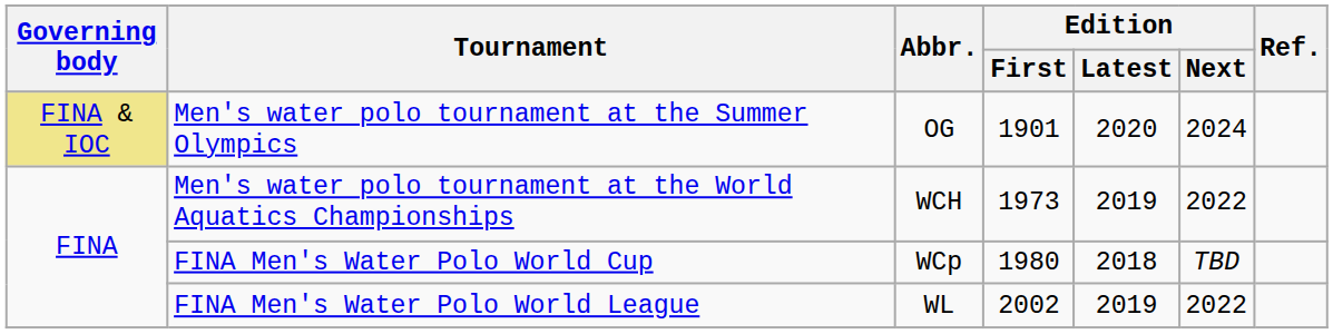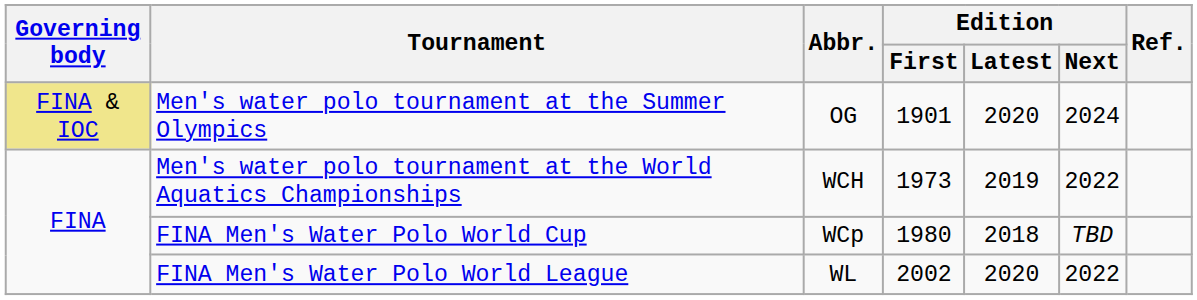FINA Men's Water Polo World League | Edition / Latest: 2019 -> 2020
